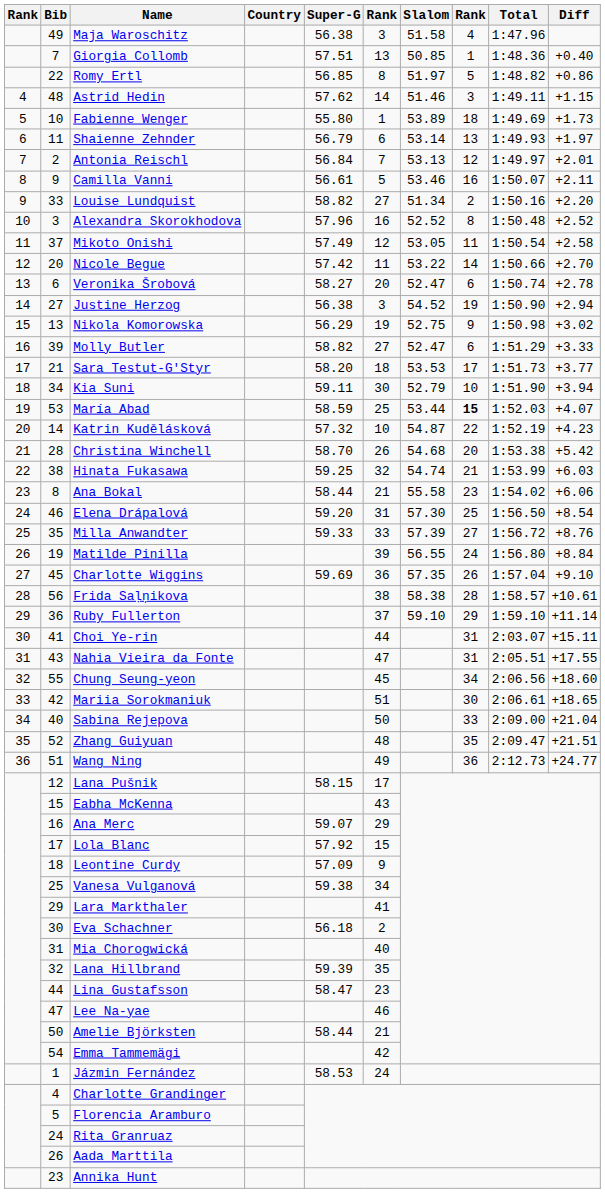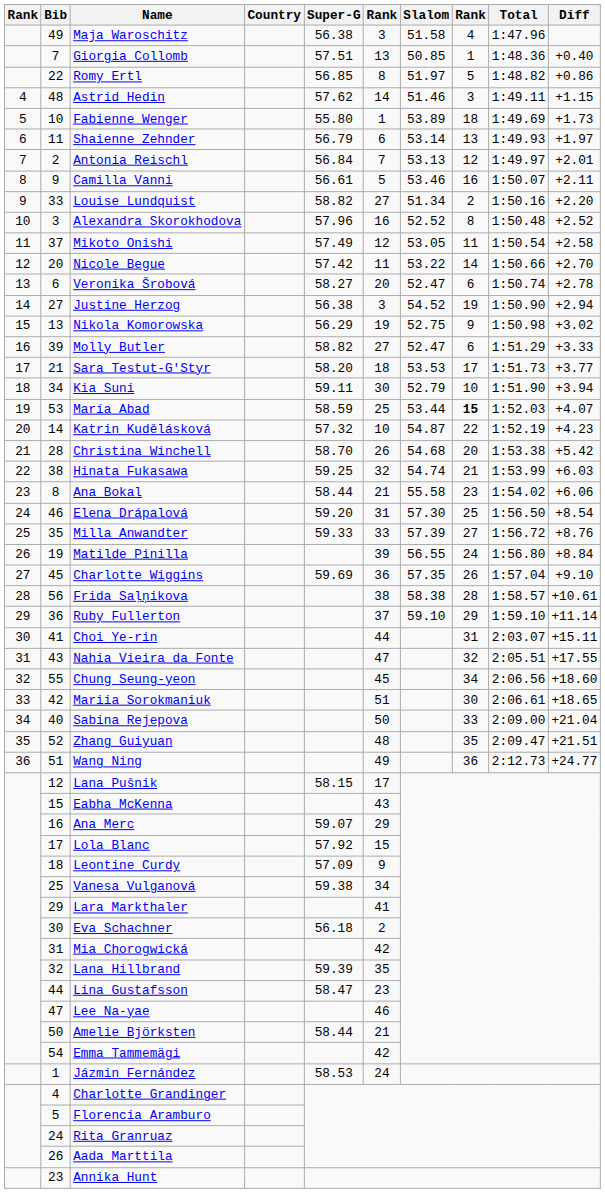Nahia Vieira da Fonte | column 8: 31 -> 32
Mia Chorogwická | column 6: 40 -> 42
